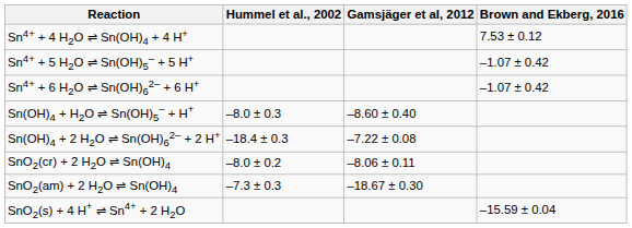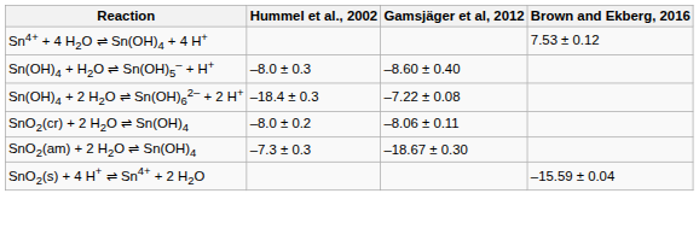- row: Sn4+ + 5 H2O ⇌ Sn(OH)5– + 5 H+ | –1.07 ± 0.42
- row: Sn4+ + 6 H2O ⇌ Sn(OH)62– + 6 H+ | –1.07 ± 0.42
